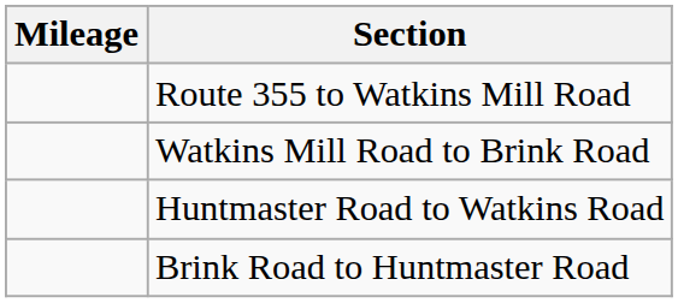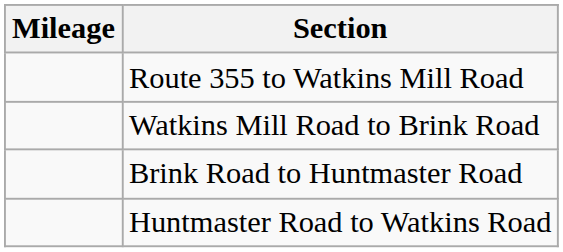rows swapped: Brink Road to Huntmaster Road <-> Huntmaster Road to Watkins Road
